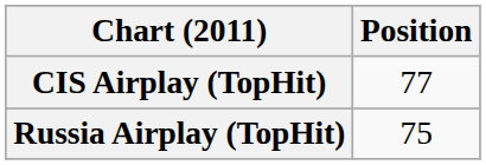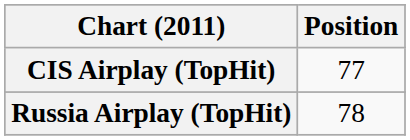Russia Airplay (TopHit) | Position: 75 -> 78
